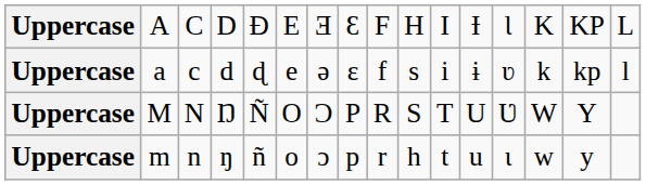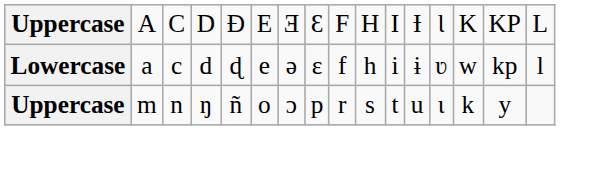a | column 1: Uppercase -> Lowercase
a | column 10: s -> h
a | column 14: k -> w
- row: Uppercase | M | N | Ŋ | Ñ | O | Ɔ | P | R | S | T | U | Ʋ | W | Y
m | column 10: h -> s
m | column 14: w -> k
